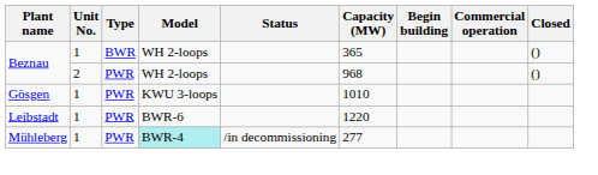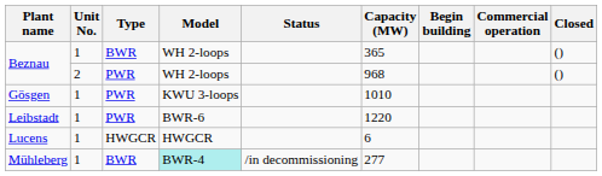+ row: Lucens | 1 | HWGCR | HWGCR | 6
Mühleberg | Type: PWR -> BWR
